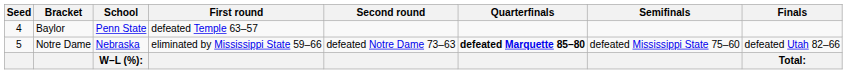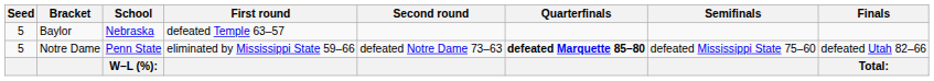Baylor | Seed: 4 -> 5
Baylor | School: Penn State -> Nebraska
Notre Dame | School: Nebraska -> Penn State
